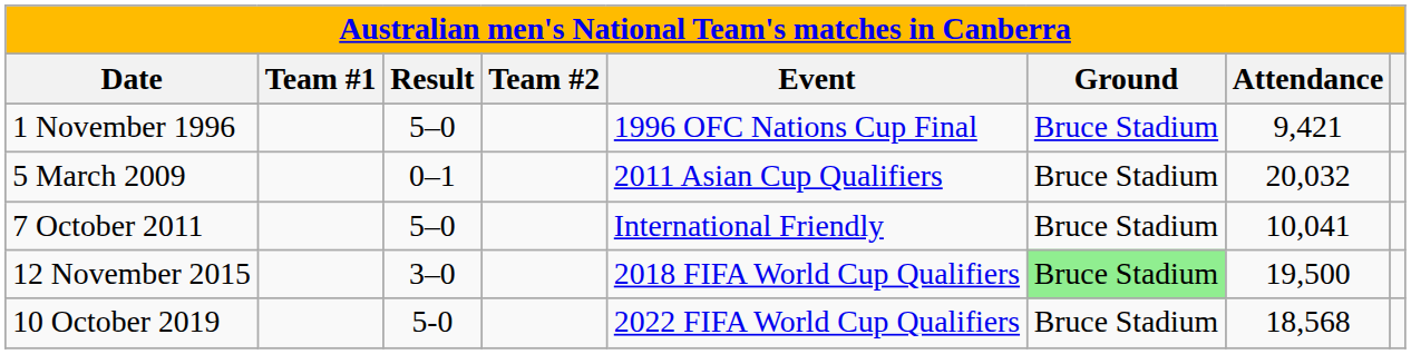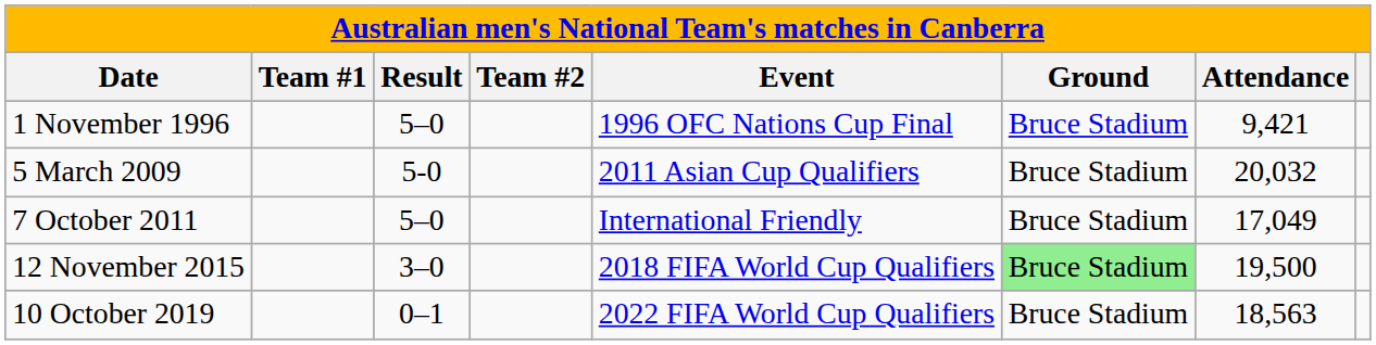5 March 2009 | Result: 0–1 -> 5-0
7 October 2011 | Attendance: 10,041 -> 17,049
10 October 2019 | Result: 5-0 -> 0–1
10 October 2019 | Attendance: 18,568 -> 18,563
